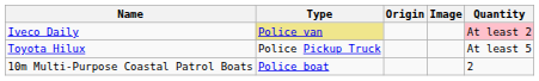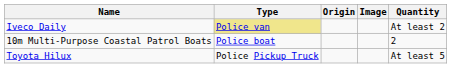Iveco Daily | Quantity: pink background -> no background
rows swapped: Toyota Hilux <-> 10m Multi-Purpose Coastal Patrol Boats
